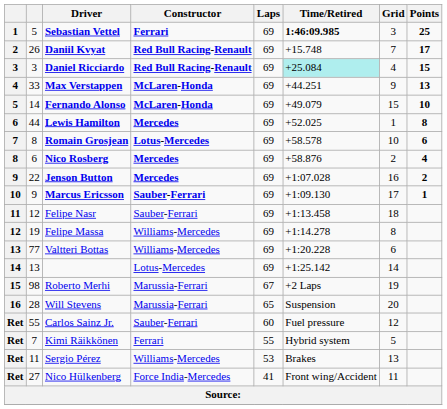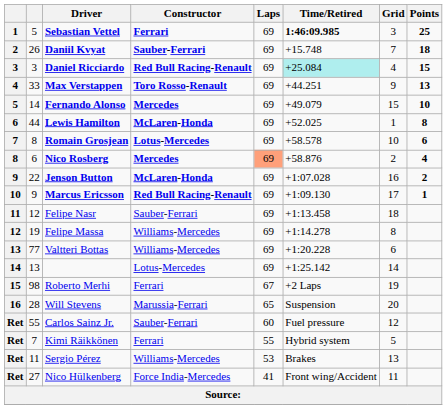Daniil Kvyat | Constructor: Red Bull Racing-Renault -> Sauber-Ferrari
Daniil Kvyat | Points: 17 -> 18
Max Verstappen | Constructor: McLaren-Honda -> Toro Rosso-Renault
Fernando Alonso | Constructor: McLaren-Honda -> Mercedes
Lewis Hamilton | Constructor: Mercedes -> McLaren-Honda
Nico Rosberg | Laps: no background -> lightsalmon background
Jenson Button | Constructor: Mercedes -> McLaren-Honda
Marcus Ericsson | Constructor: Sauber-Ferrari -> Red Bull Racing-Renault
Roberto Merhi | Constructor: Marussia-Ferrari -> Ferrari
